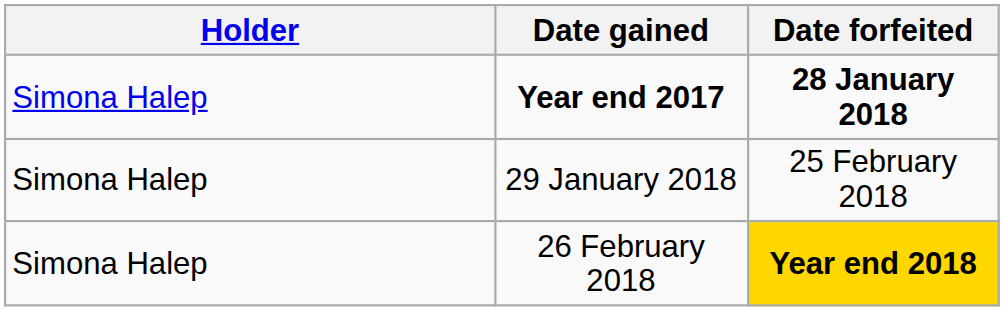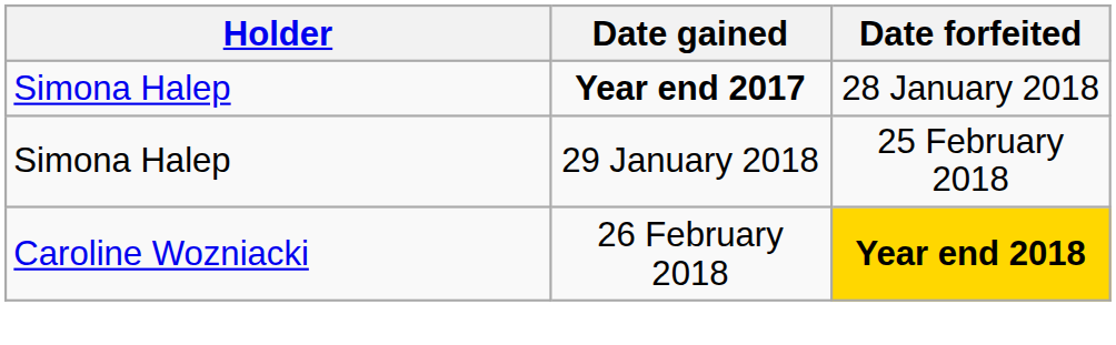Year end 2017 | Date forfeited: bold -> normal
26 February 2018 | Holder: Simona Halep -> Caroline Wozniacki
